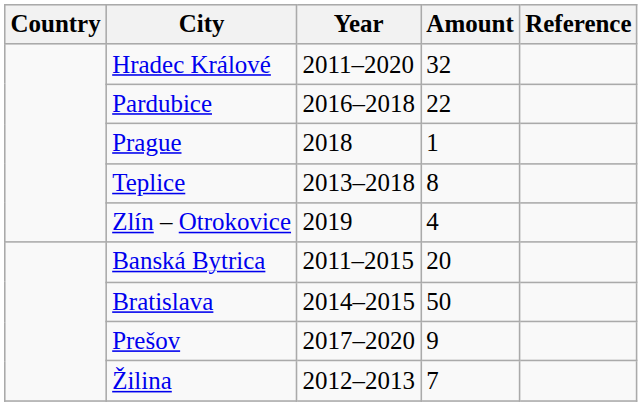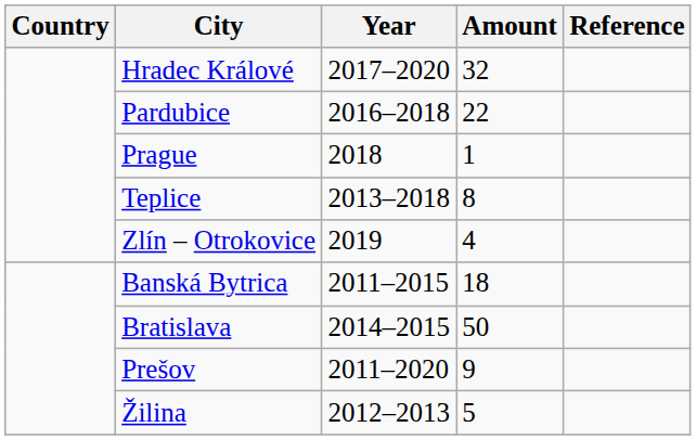Hradec Králové | Year: 2011–2020 -> 2017–2020
Banská Bytrica | Amount: 20 -> 18
Prešov | Year: 2017–2020 -> 2011–2020
Žilina | Amount: 7 -> 5
